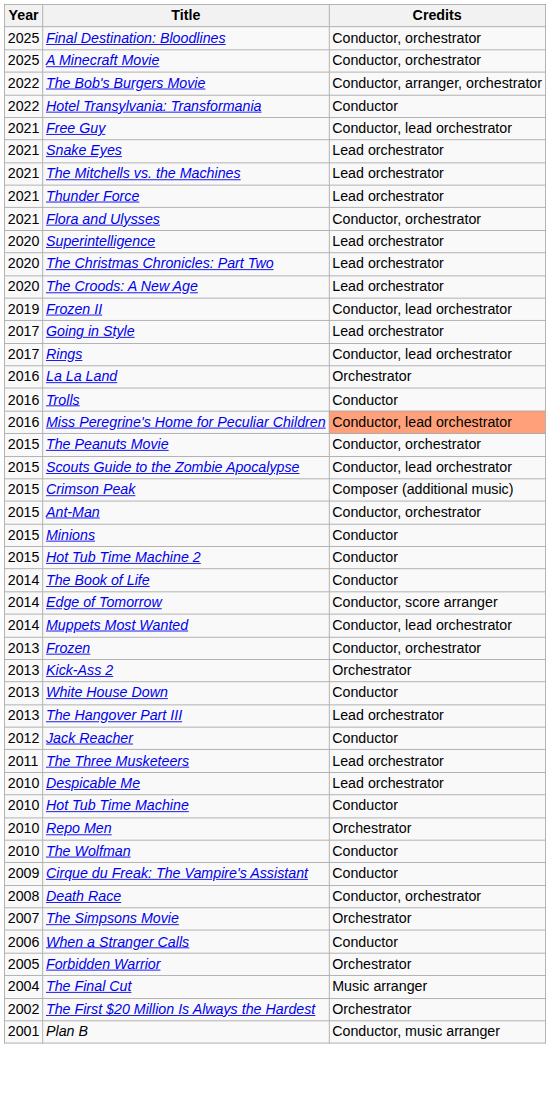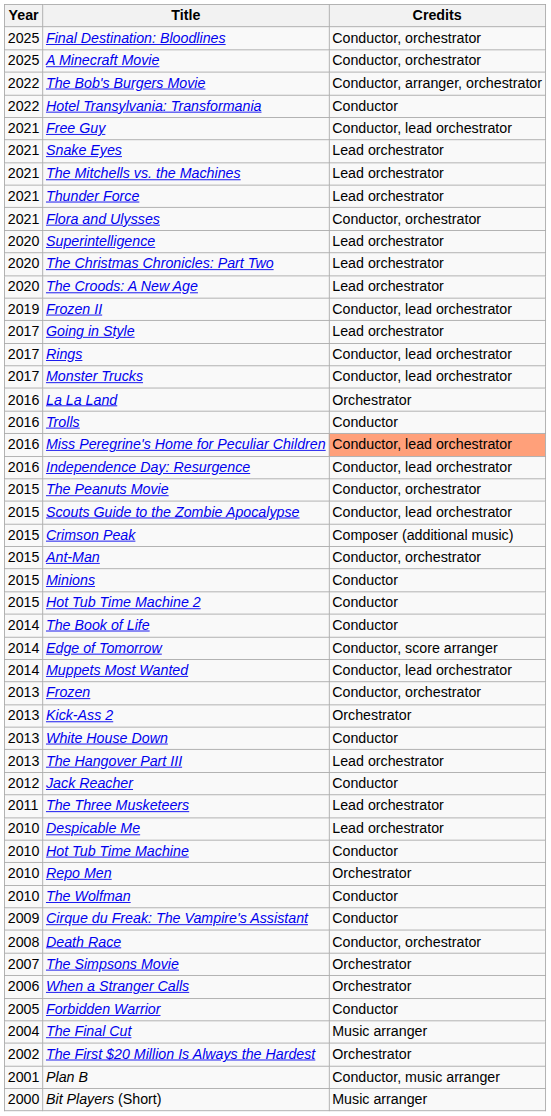+ row: 2017 | Monster Trucks | Conductor, lead orchestrator
+ row: 2016 | Independence Day: Resurgence | Conductor, lead orchestrator
When a Stranger Calls | Credits: Conductor -> Orchestrator
Forbidden Warrior | Credits: Orchestrator -> Conductor
+ row: 2000 | Bit Players (Short) | Music arranger
